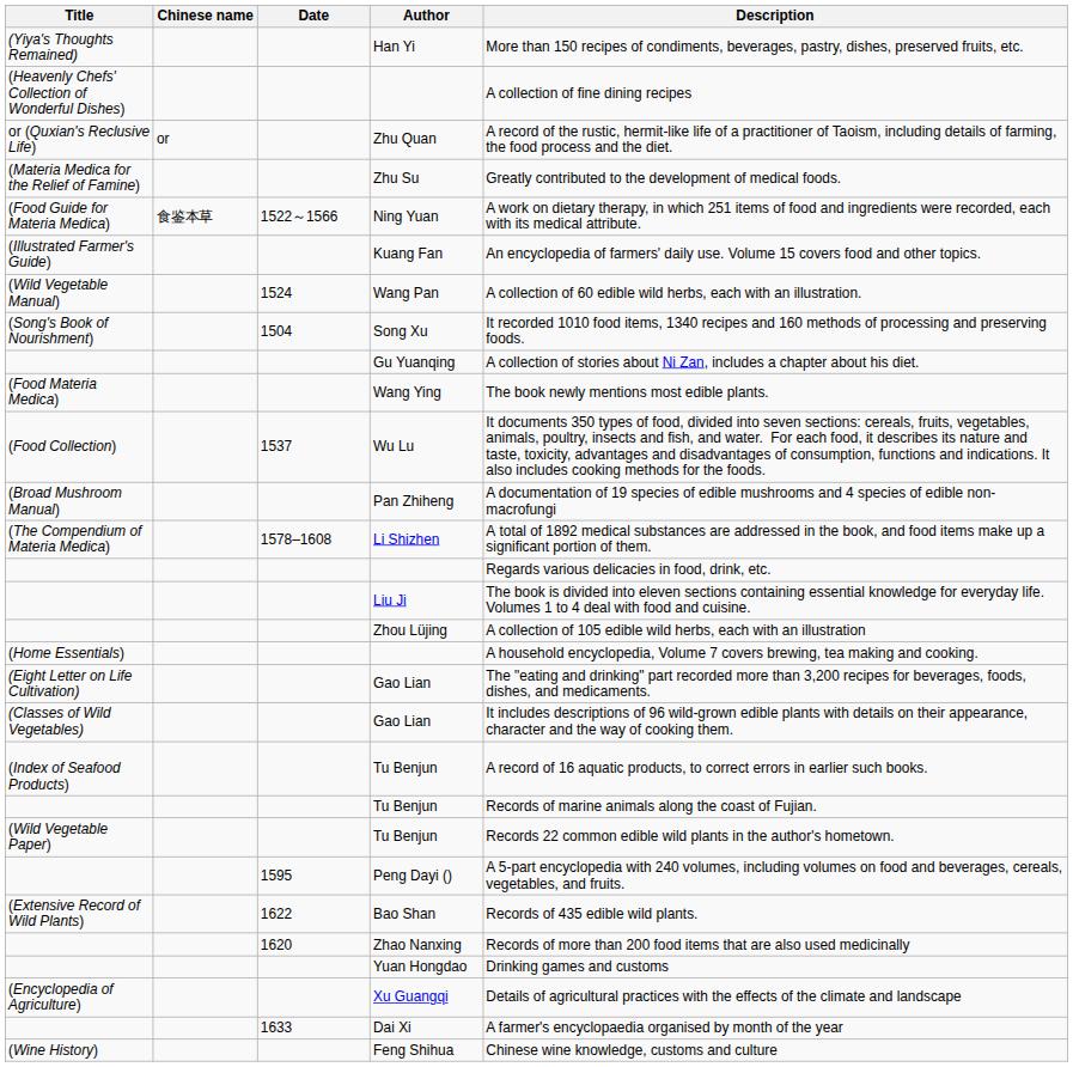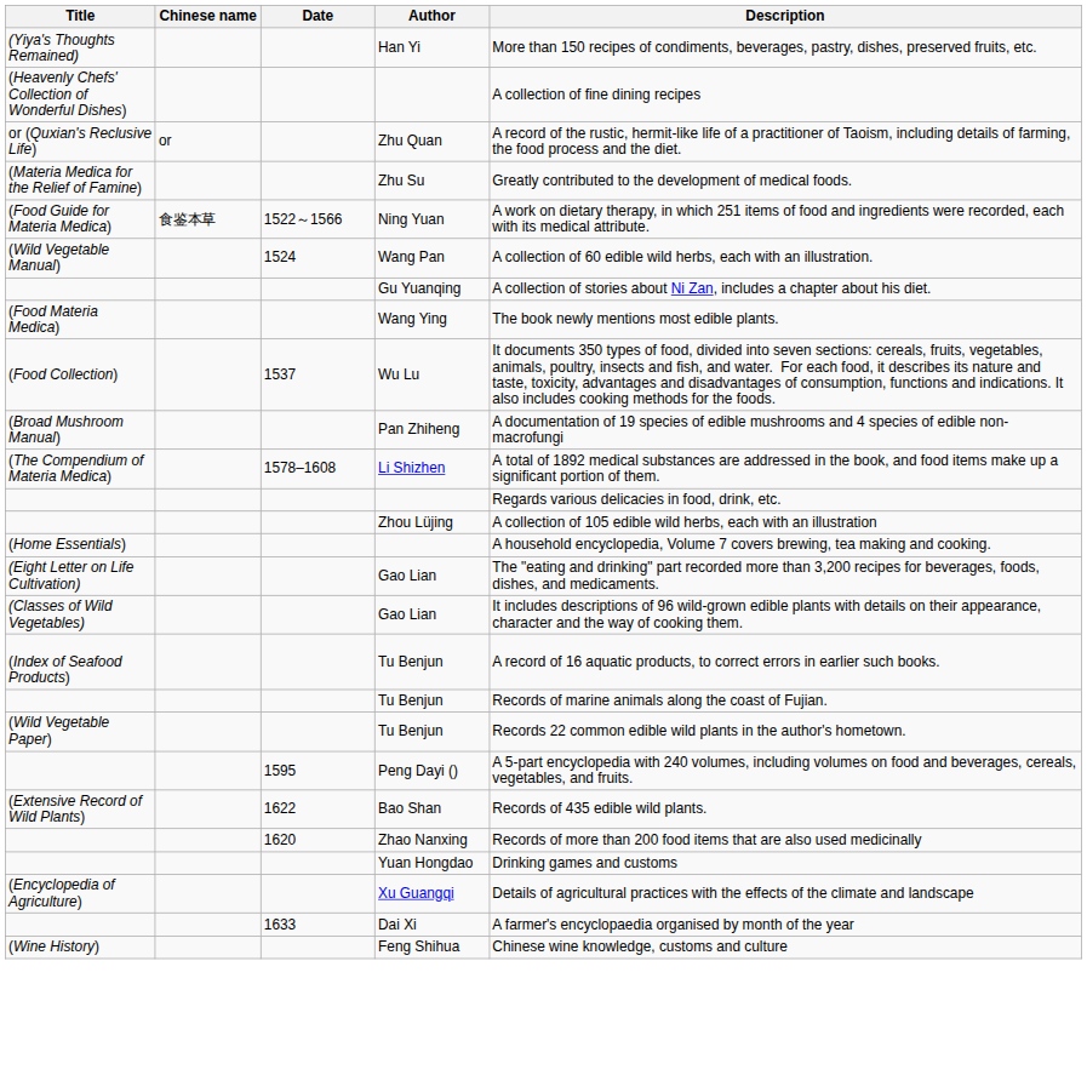- row: (Illustrated Farmer's Guide) | Kuang Fan | An encyclopedia of farmers' daily use. Volume 15 covers food and other topics.
- row: (Song's Book of Nourishment) | 1504 | Song Xu | It recorded 1010 food items, 1340 recipes and 160 methods of processing and preserving foods.
- row: Liu Ji | The book is divided into eleven sections containing essential knowledge for everyday life. Volumes 1 to 4 deal with food and cuisine.
